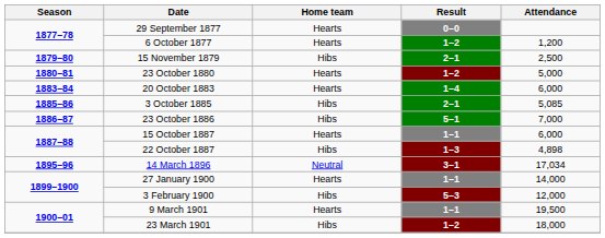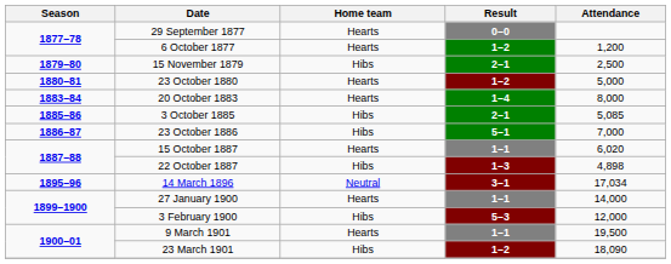20 October 1883 | Attendance: 6,000 -> 8,000
15 October 1887 | Attendance: 6,000 -> 6,020
23 March 1901 | Attendance: 18,000 -> 18,090
